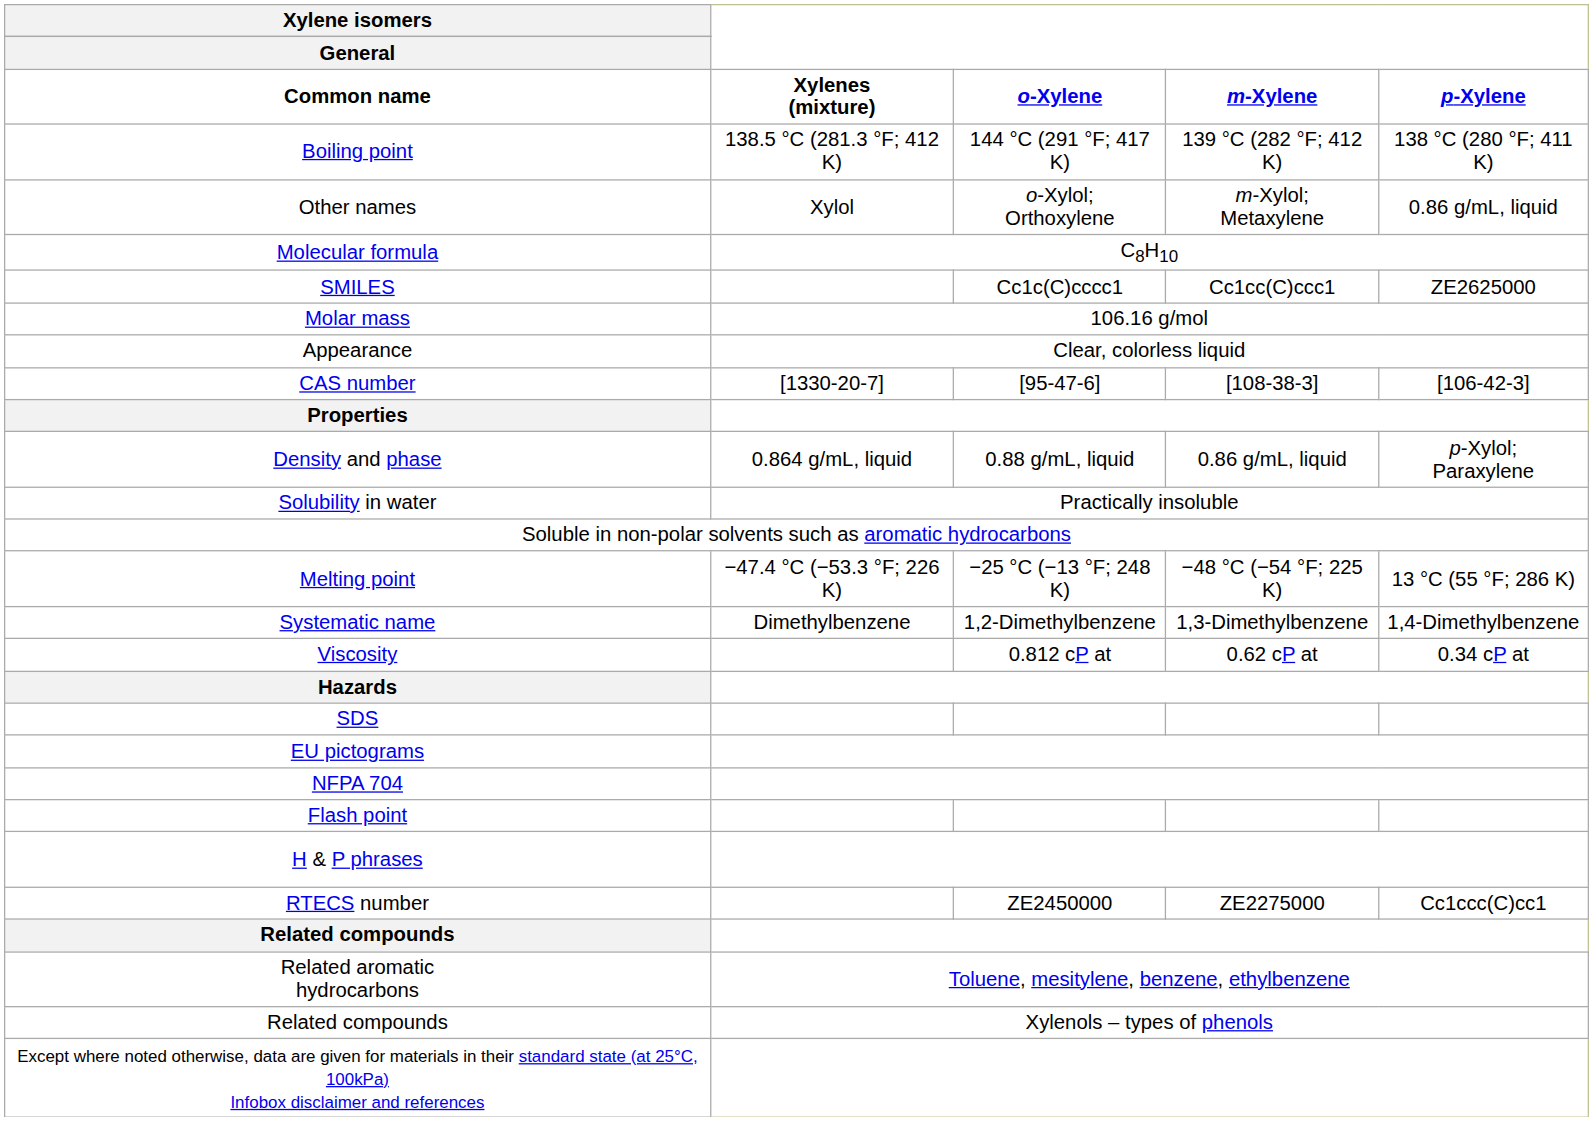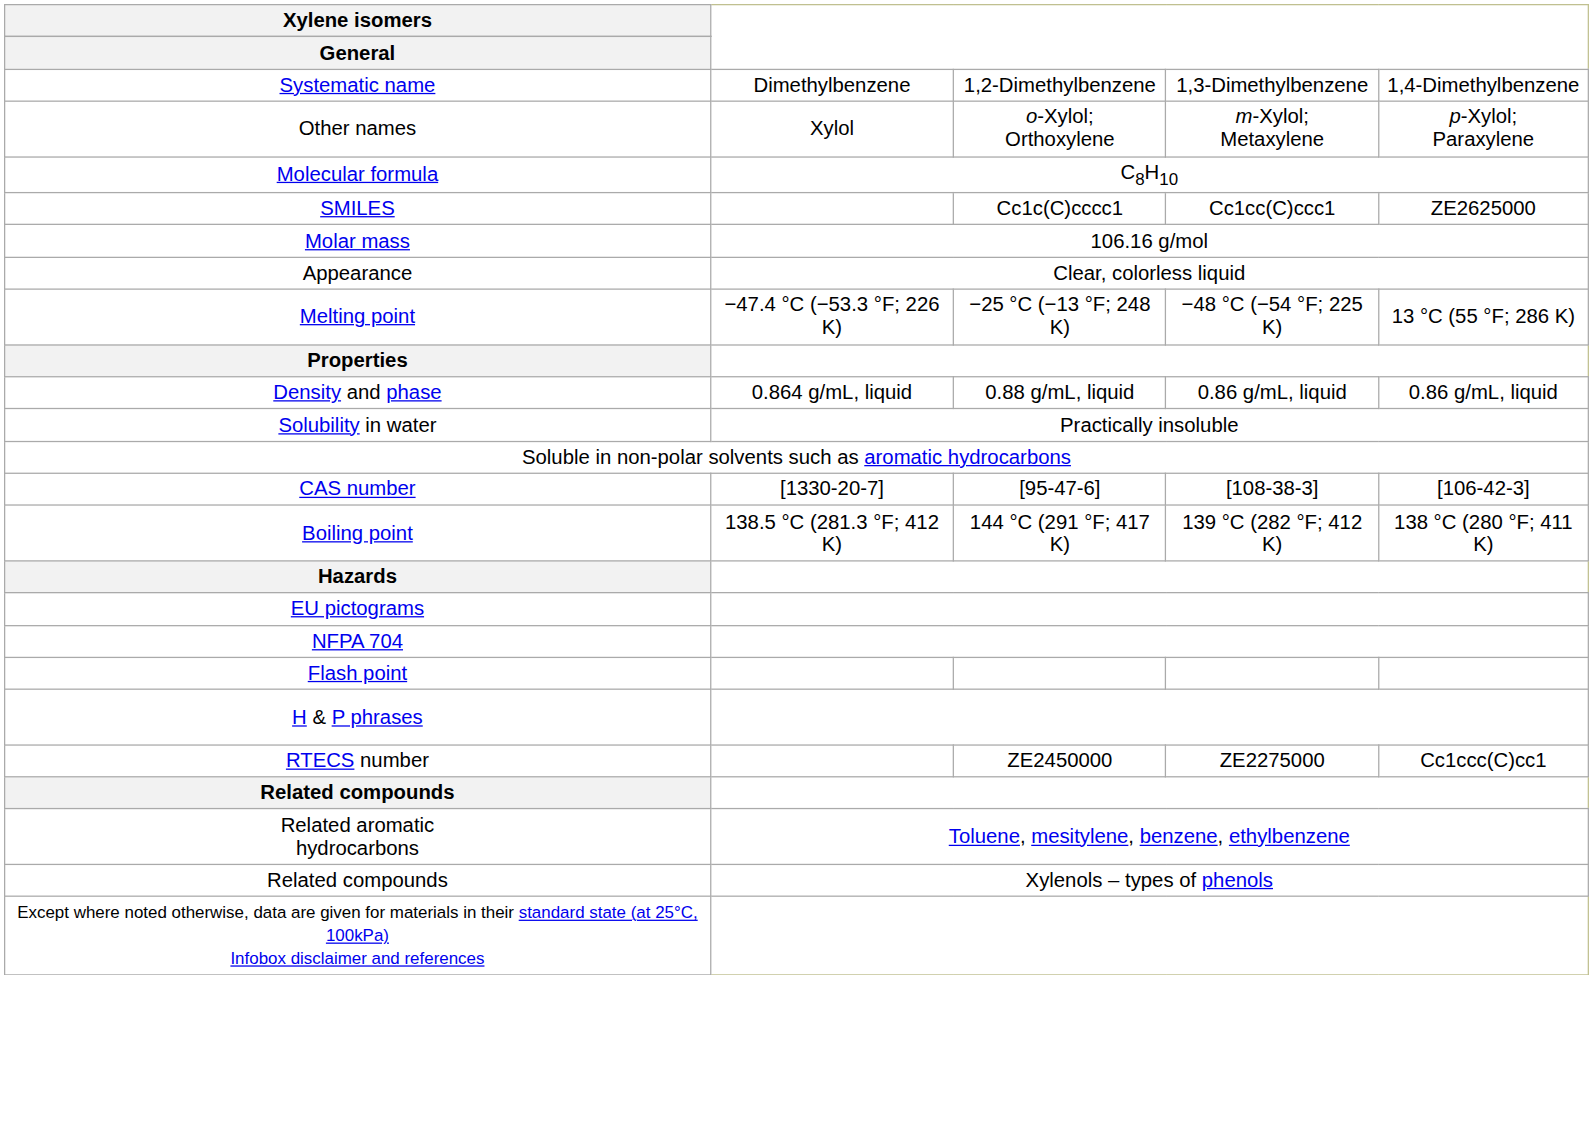- row: Common name | Xylenes (mixture) | o-Xylene | m-Xylene | p-Xylene
rows swapped: Systematic name <-> Boiling point
Other names | column 5: 0.86 g/mL, liquid -> p-Xylol; Paraxylene
rows swapped: CAS number <-> Melting point
Density and phase | column 5: p-Xylol; Paraxylene -> 0.86 g/mL, liquid
- row: Viscosity | 0.812 cP at | 0.62 cP at | 0.34 cP at
- row: SDS
